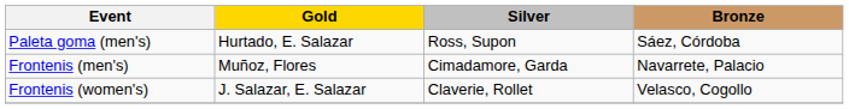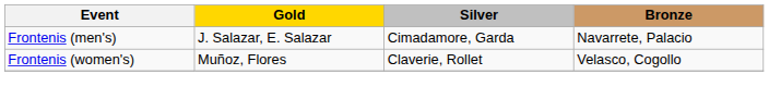- row: Paleta goma (men's) | Hurtado, E. Salazar | Ross, Supon | Sáez, Córdoba
Frontenis (men's) | Gold: Muñoz, Flores -> J. Salazar, E. Salazar
Frontenis (women's) | Gold: J. Salazar, E. Salazar -> Muñoz, Flores
